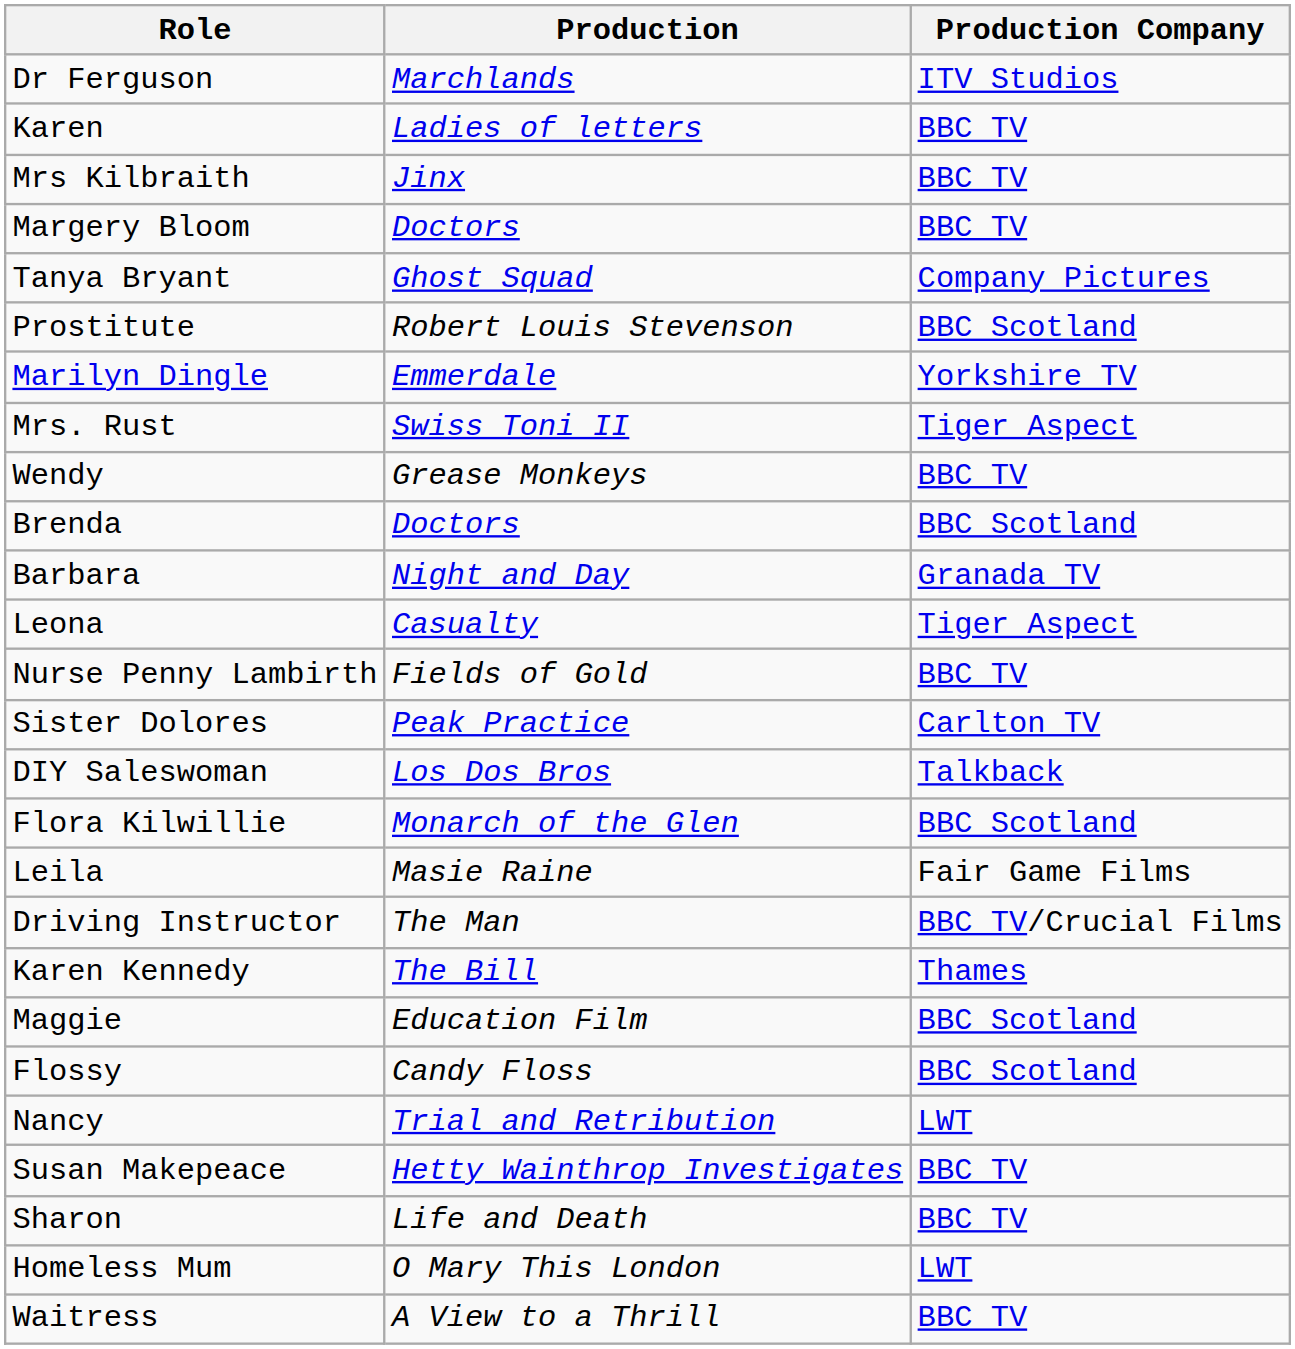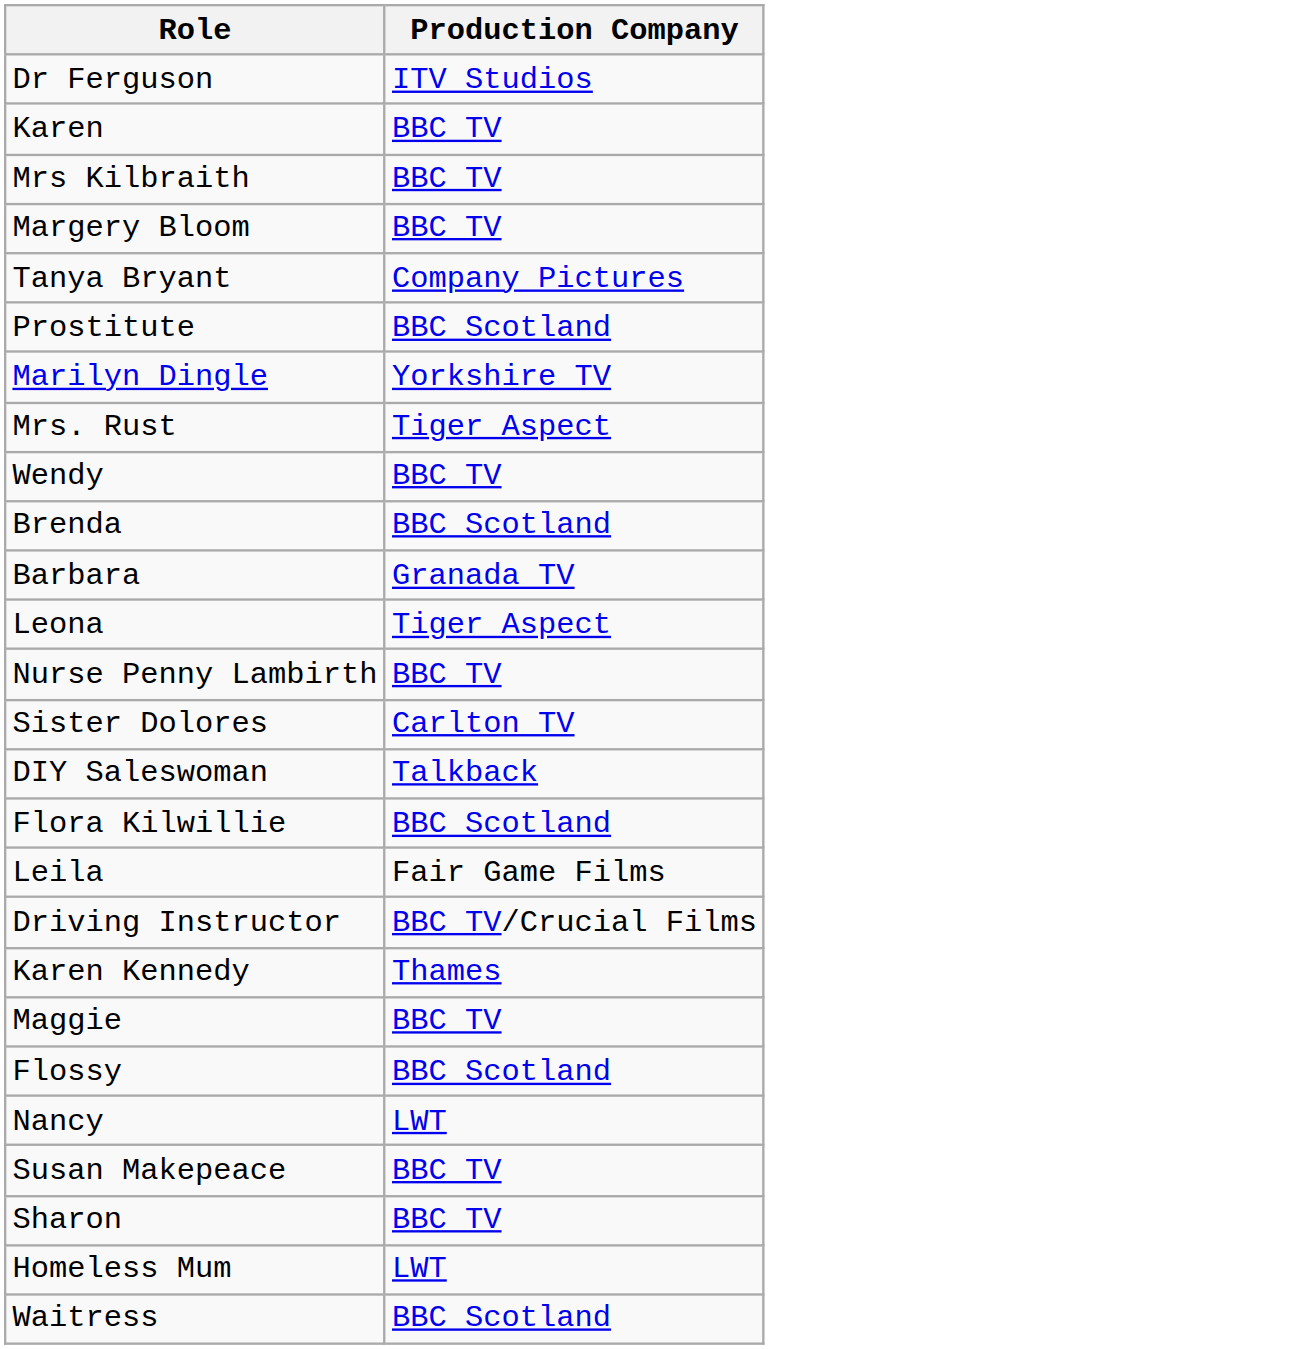- column: Production | Marchlands | Ladies of letters | Jinx | Doctors | Ghost Squad | Robert Louis Stevenson | Emmerdale | Swiss Toni II | Grease Monkeys | Doctors | Night and Day | Casualty | Fields of Gold | Peak Practice | Los Dos Bros | Monarch of the Glen | Masie Raine | The Man | The Bill | Education Film | Candy Floss | Trial and Retribution | Hetty Wainthrop Investigates | Life and Death | O Mary This London | A View to a Thrill
Maggie | Production Company: BBC Scotland -> BBC TV
Waitress | Production Company: BBC TV -> BBC Scotland
